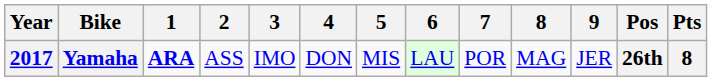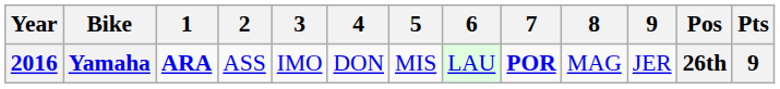Yamaha | Year: 2017 -> 2016
Yamaha | 7: normal -> bold
Yamaha | Pts: 8 -> 9
